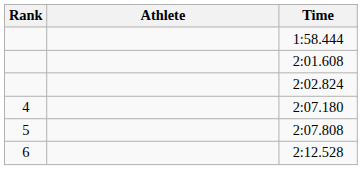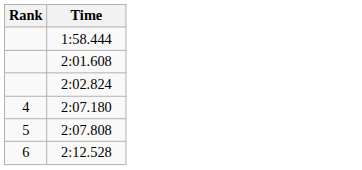- column: Athlete
